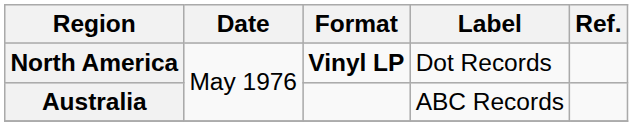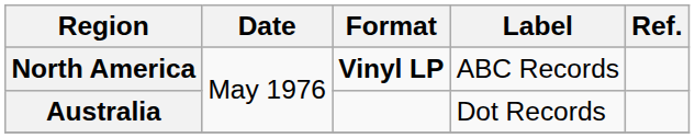North America | Label: Dot Records -> ABC Records
Australia | Label: ABC Records -> Dot Records
